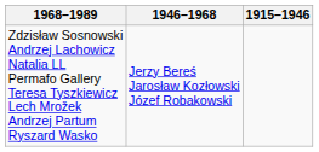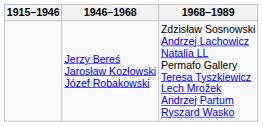columns swapped: 1915–1946 <-> 1968–1989
